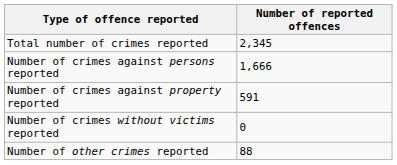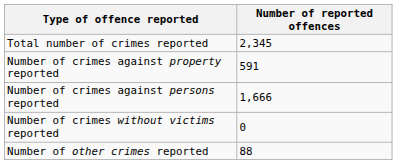rows swapped: Number of crimes against persons reported <-> Number of crimes against property reported
